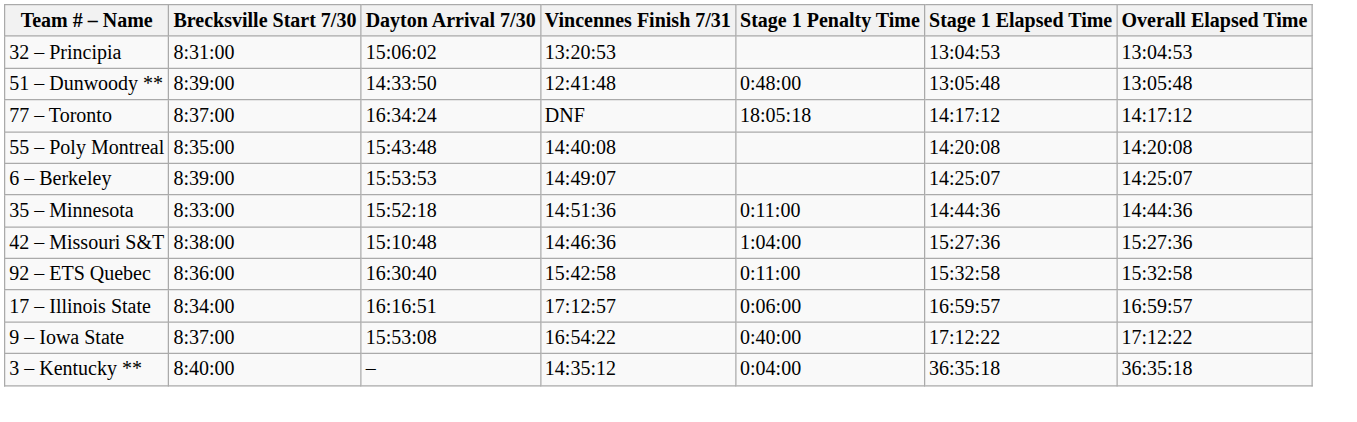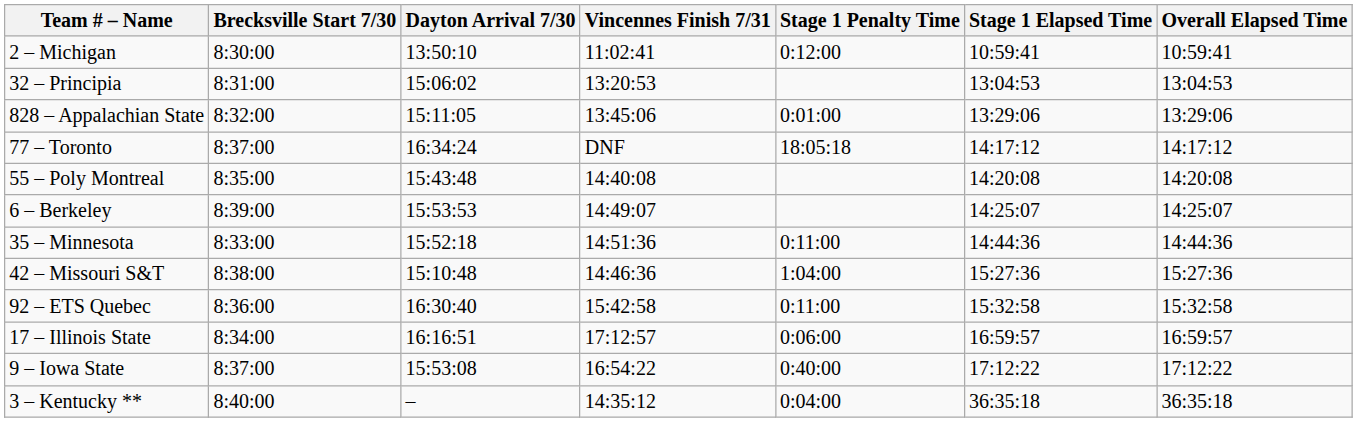+ row: 2 – Michigan | 8:30:00 | 13:50:10 | 11:02:41 | 0:12:00 | 10:59:41 | 10:59:41
- row: 51 – Dunwoody ** | 8:39:00 | 14:33:50 | 12:41:48 | 0:48:00 | 13:05:48 | 13:05:48
+ row: 828 – Appalachian State | 8:32:00 | 15:11:05 | 13:45:06 | 0:01:00 | 13:29:06 | 13:29:06
